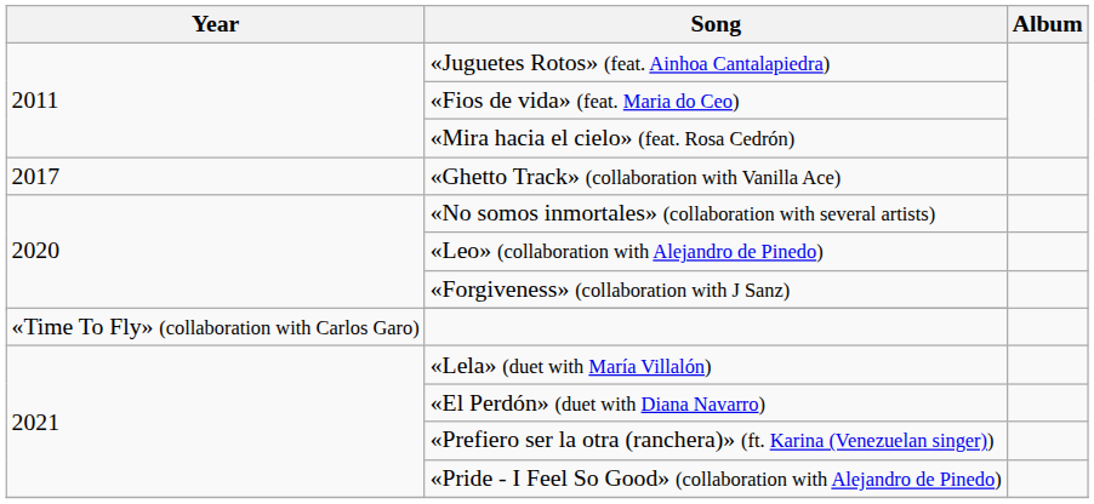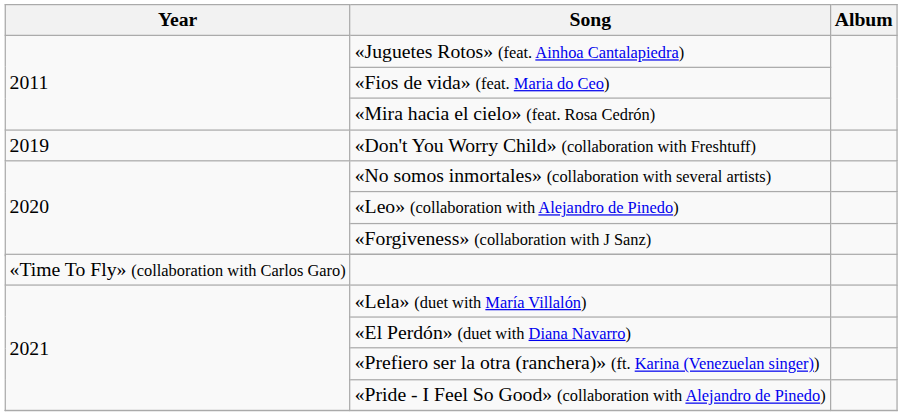- row: 2017 | «Ghetto Track» (collaboration with Vanilla Ace)
+ row: 2019 | «Don't You Worry Child» (collaboration with Freshtuff)
